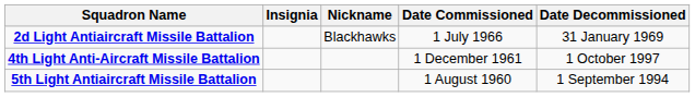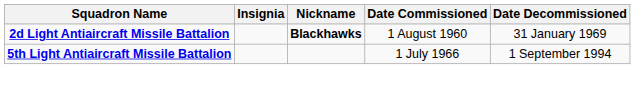2d Light Antiaircraft Missile Battalion | Nickname: normal -> bold
2d Light Antiaircraft Missile Battalion | Date Commissioned: 1 July 1966 -> 1 August 1960
- row: 4th Light Anti-Aircraft Missile Battalion | 1 December 1961 | 1 October 1997
5th Light Antiaircraft Missile Battalion | Date Commissioned: 1 August 1960 -> 1 July 1966
